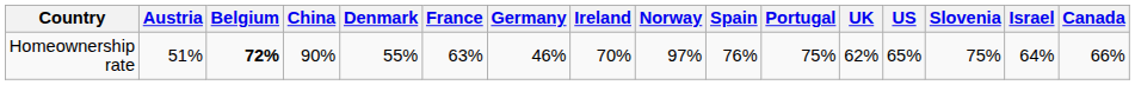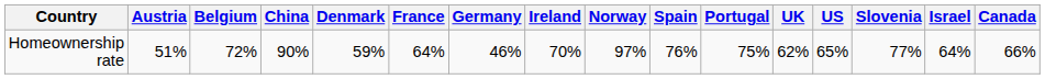Homeownership rate | Belgium: bold -> normal
Homeownership rate | Denmark: 55% -> 59%
Homeownership rate | France: 63% -> 64%
Homeownership rate | Slovenia: 75% -> 77%
